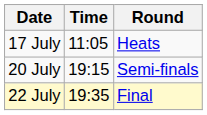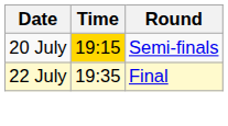- row: 17 July | 11:05 | Heats
20 July | Time: no background -> gold background
